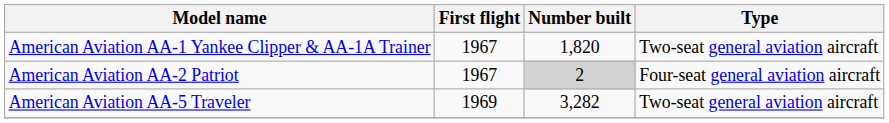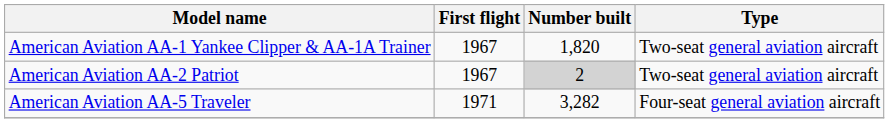American Aviation AA-2 Patriot | Type: Four-seat general aviation aircraft -> Two-seat general aviation aircraft
American Aviation AA-5 Traveler | First flight: 1969 -> 1971
American Aviation AA-5 Traveler | Type: Two-seat general aviation aircraft -> Four-seat general aviation aircraft
